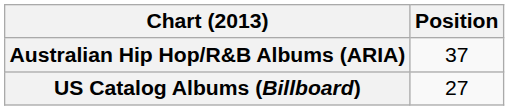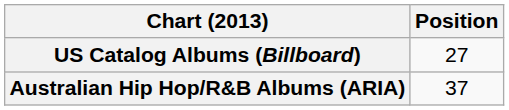rows swapped: Australian Hip Hop/R&B Albums (ARIA) <-> US Catalog Albums (Billboard)
